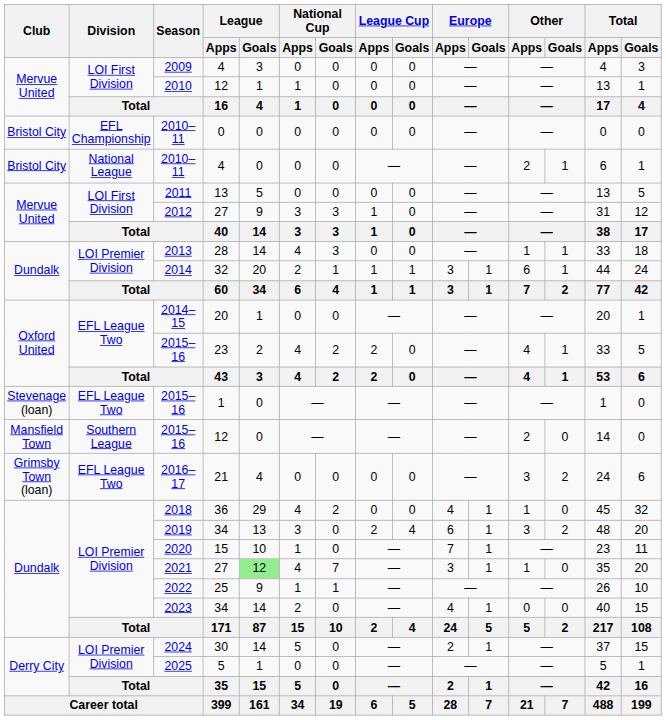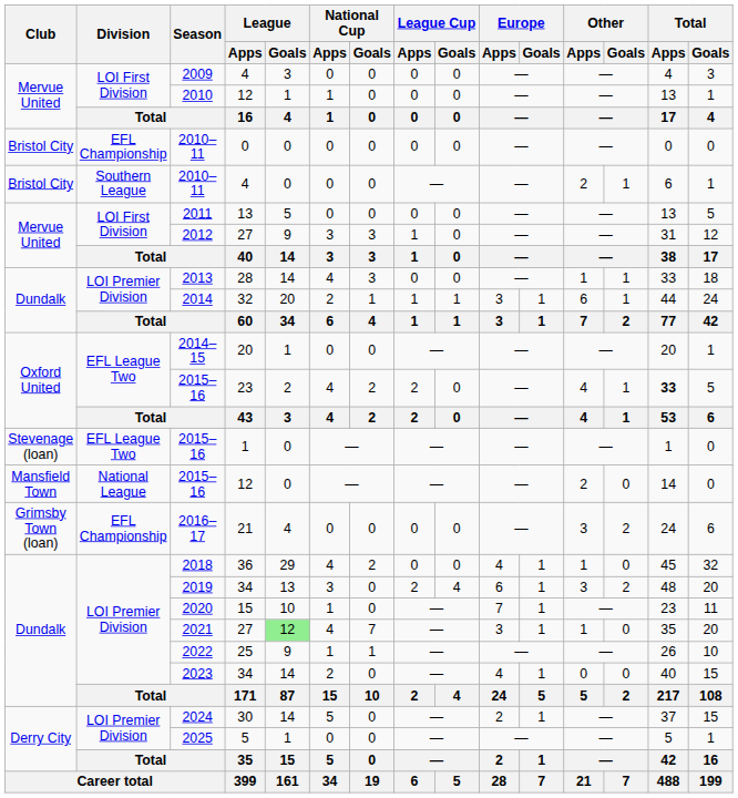2010–11 / 4 | Division: National League -> Southern League
2015–16 / 23 | Total / Apps: normal -> bold
2015–16 / 12 | Division: Southern League -> National League
2016–17 | Division: EFL League Two -> EFL Championship
